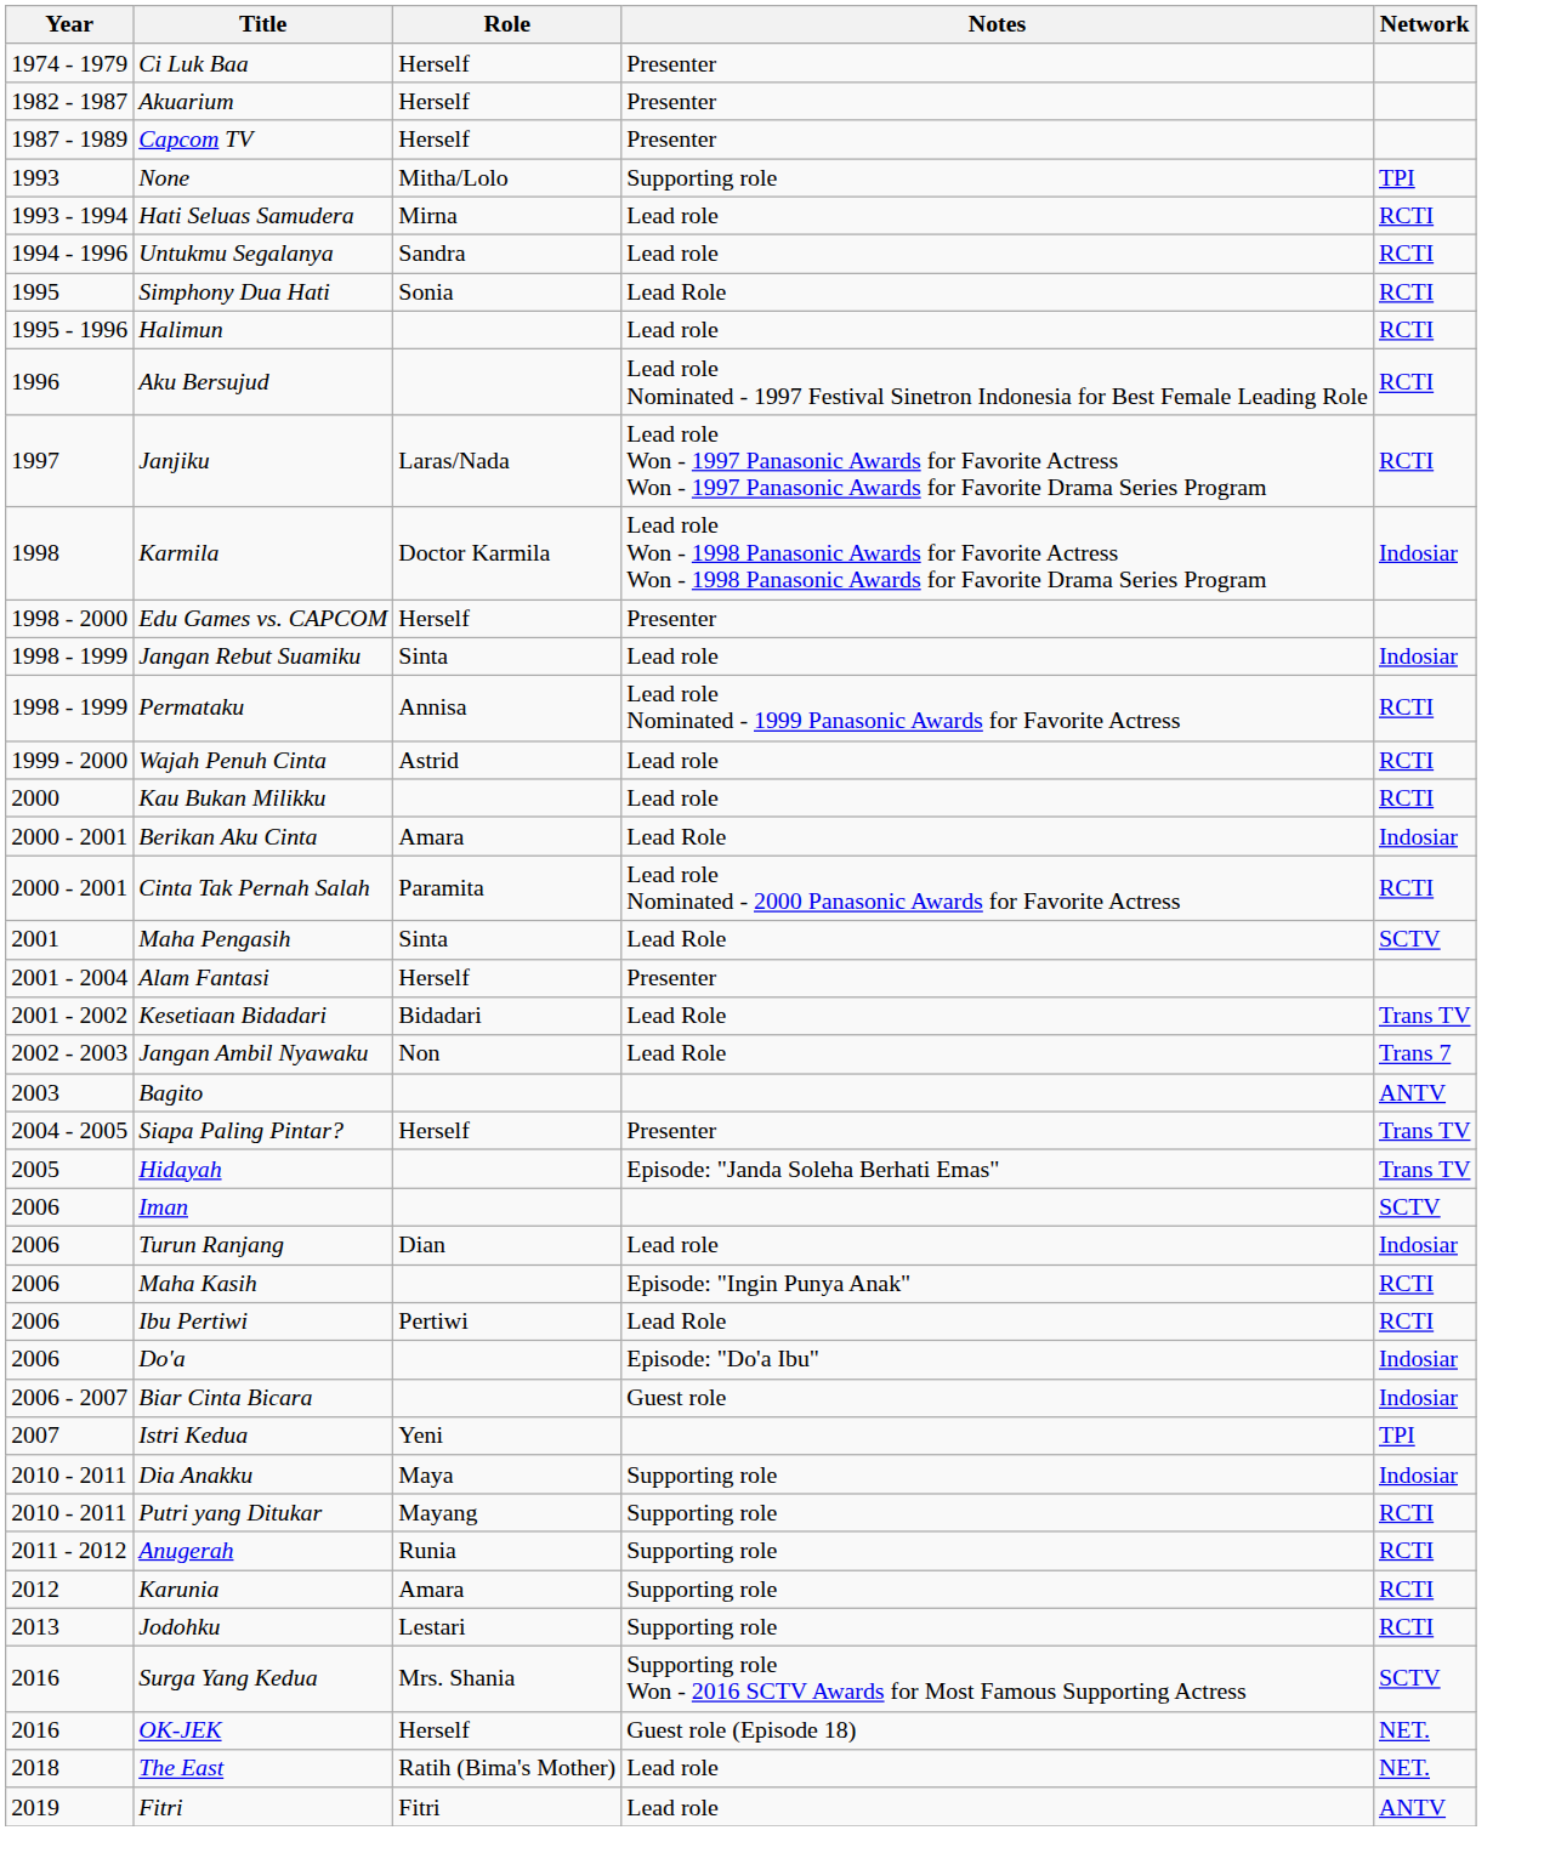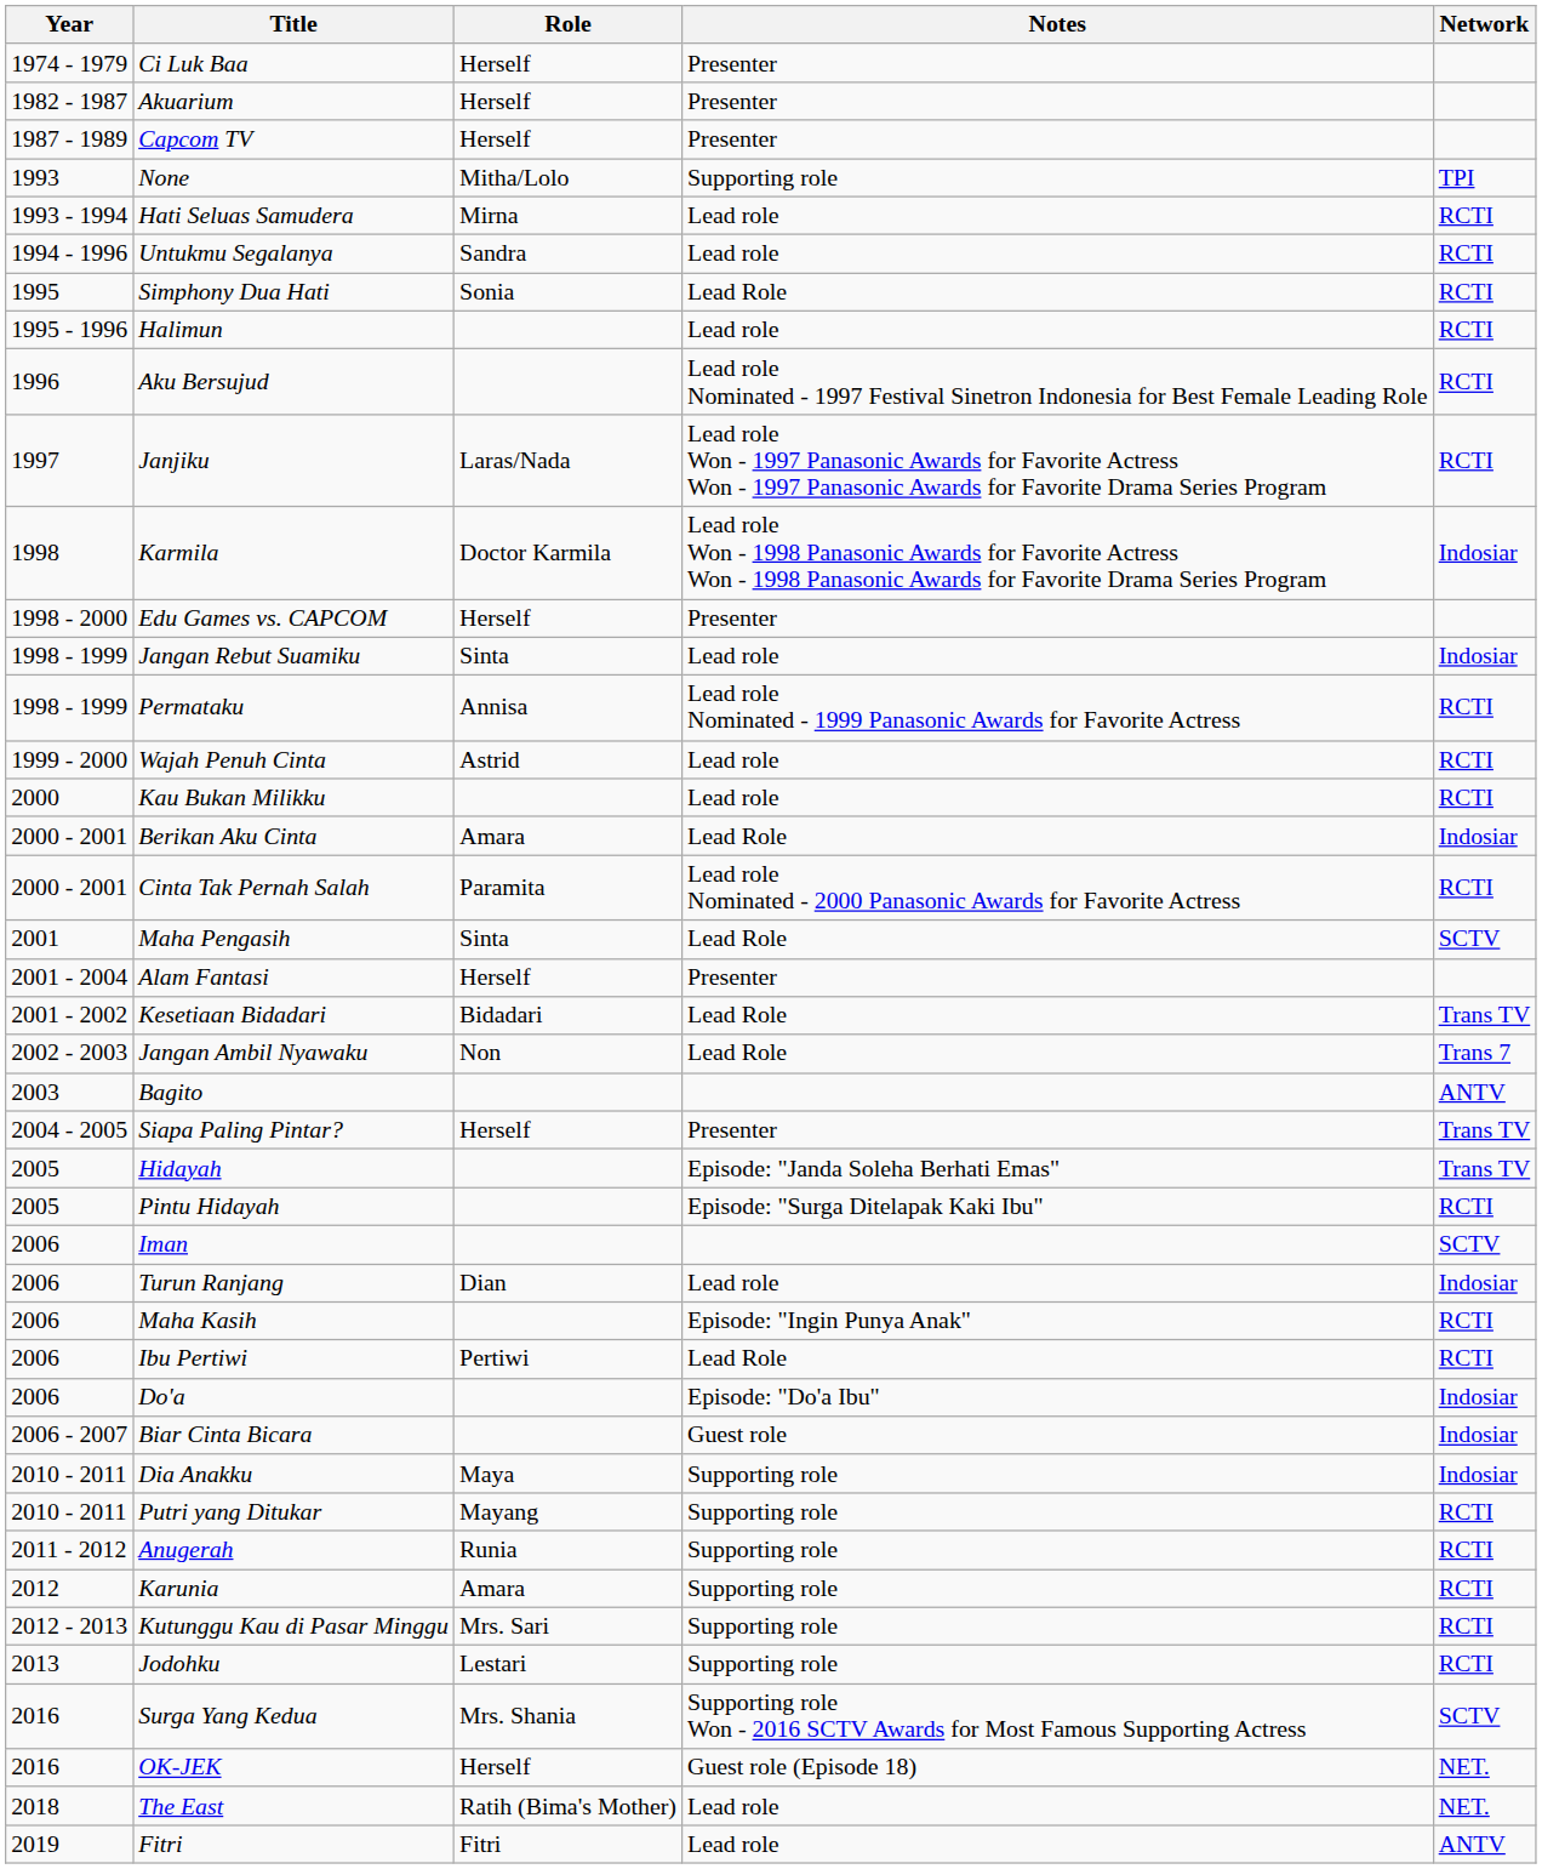+ row: 2005 | Pintu Hidayah | Episode: "Surga Ditelapak Kaki Ibu" | RCTI
- row: 2007 | Istri Kedua | Yeni | TPI
+ row: 2012 - 2013 | Kutunggu Kau di Pasar Minggu | Mrs. Sari | Supporting role | RCTI
